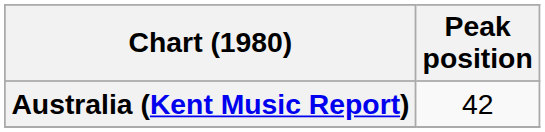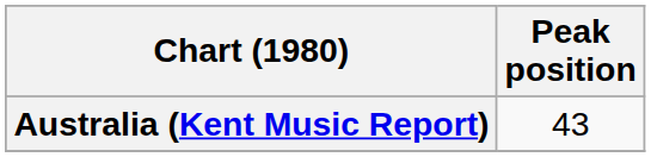Australia (Kent Music Report) | Peak position: 42 -> 43
